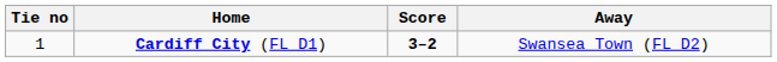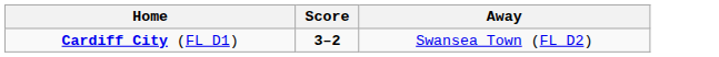- column: Tie no | 1
